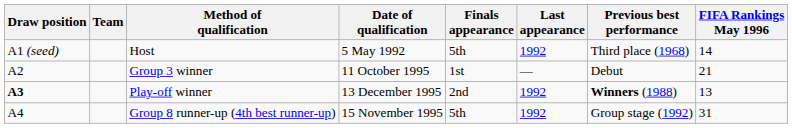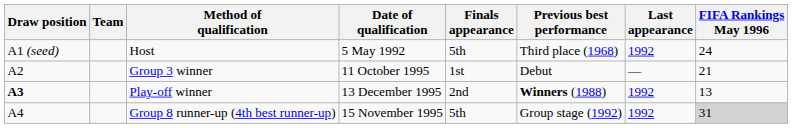columns swapped: Last appearance <-> Previous best performance
Host | FIFA Rankings May 1996: 14 -> 24
Group 8 runner-up (4th best runner-up) | FIFA Rankings May 1996: no background -> lightgrey background
